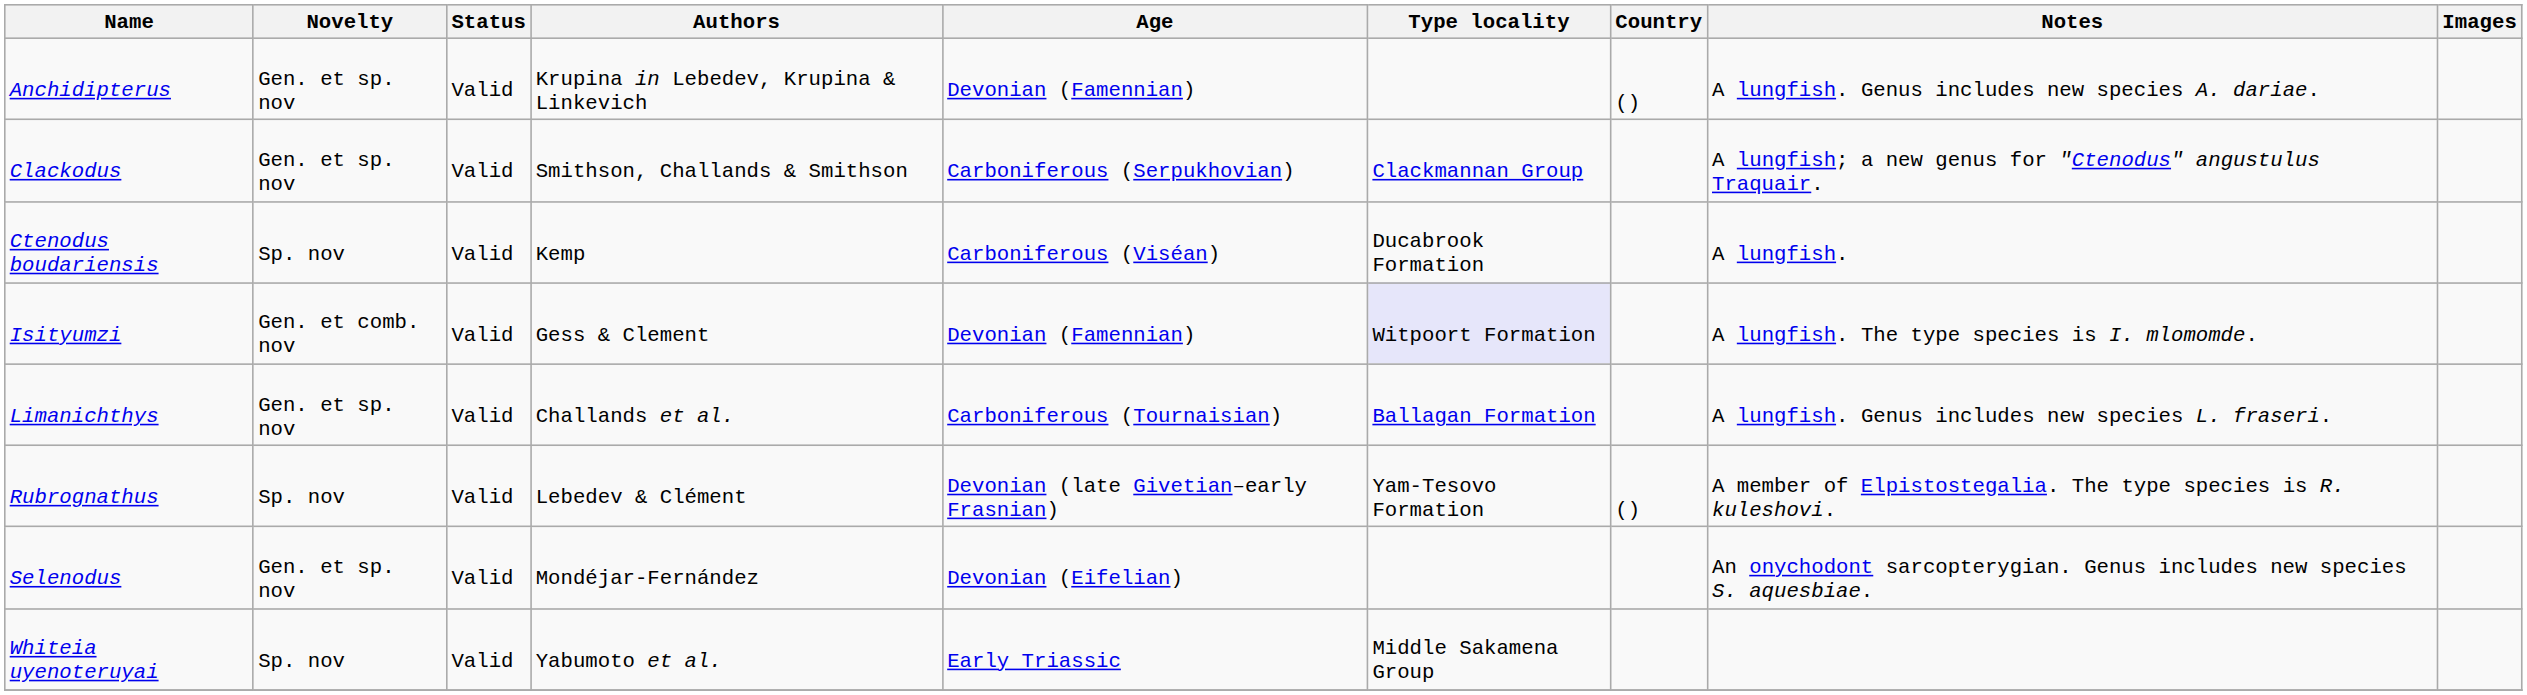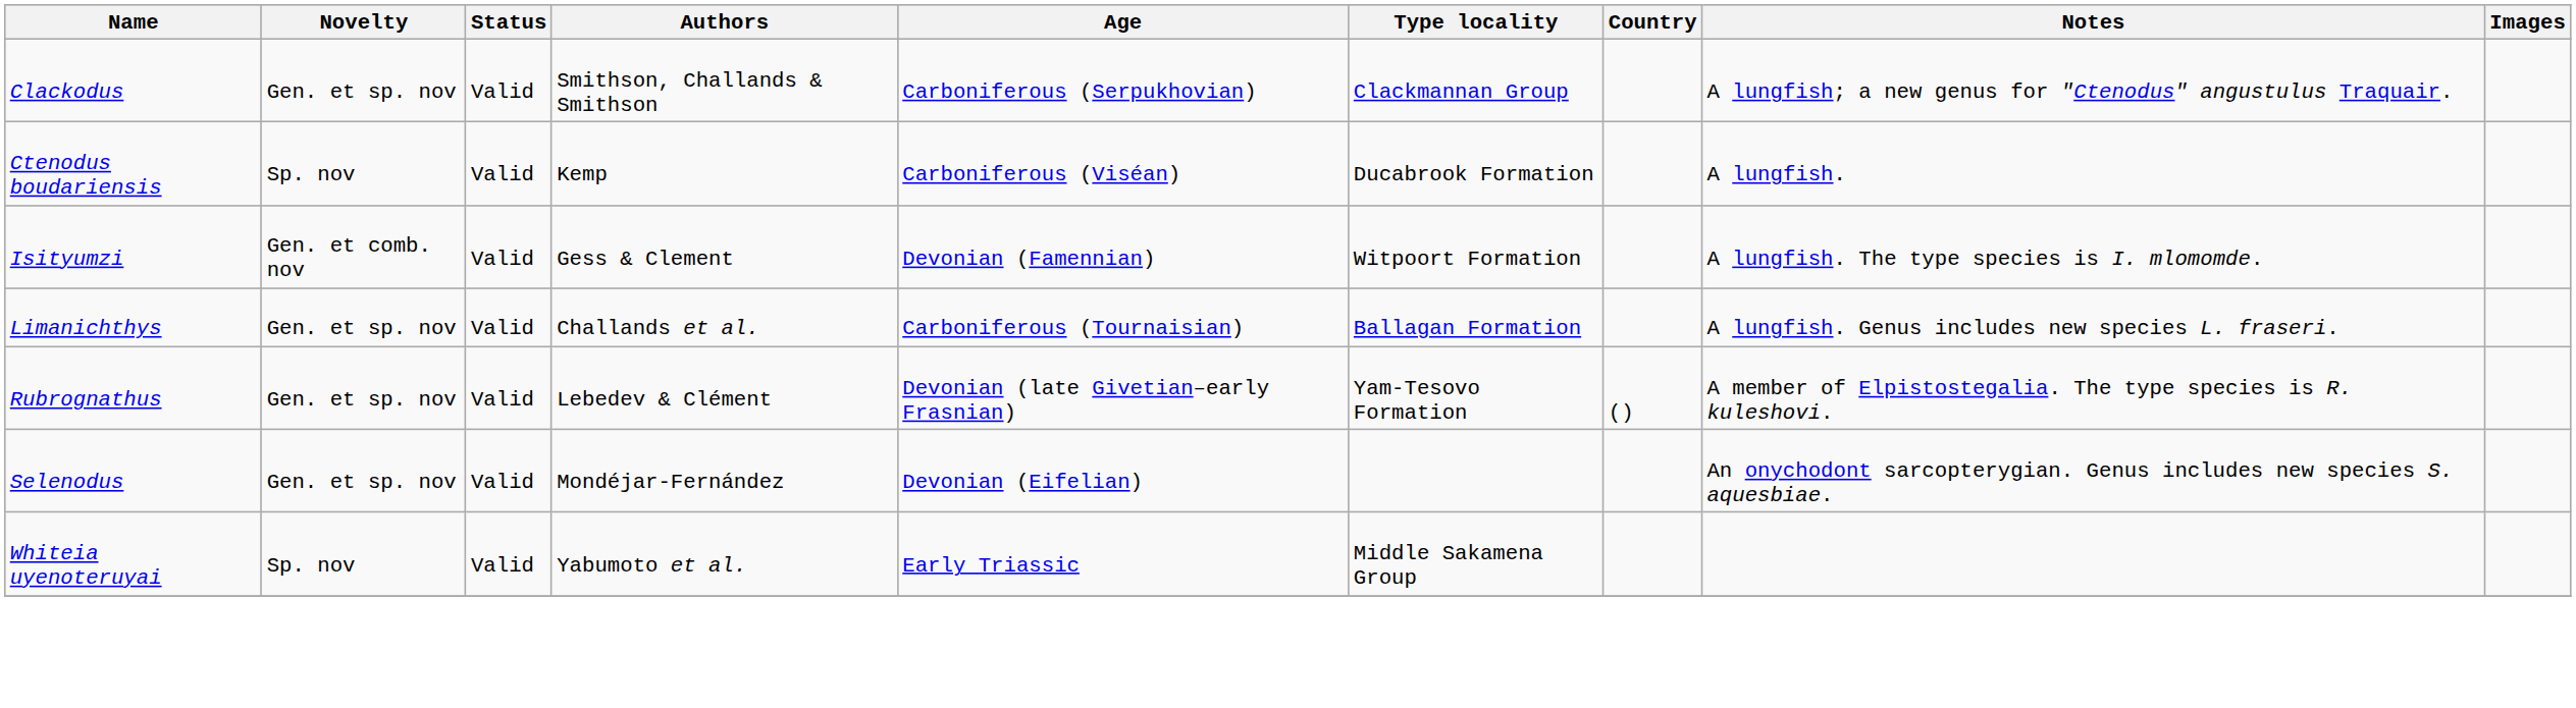- row: Anchidipterus | Gen. et sp. nov | Valid | Krupina in Lebedev, Krupina & Linkevich | Devonian (Famennian) | () | A lungfish. Genus includes new species A. dariae.
Isityumzi | Type locality: lavender background -> no background
Rubrognathus | Novelty: Sp. nov -> Gen. et sp. nov
